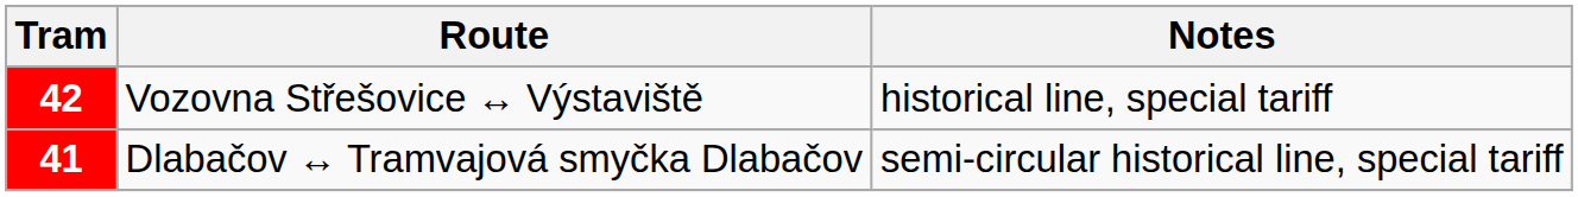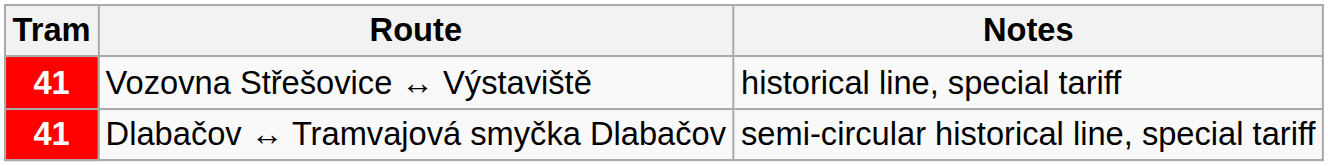Vozovna Střešovice ↔ Výstaviště | Tram: 42 -> 41
